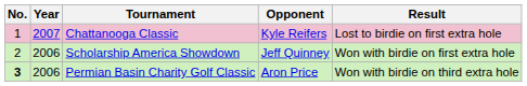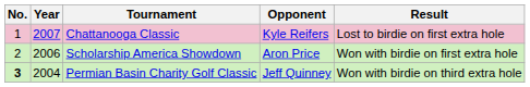Scholarship America Showdown | Opponent: Jeff Quinney -> Aron Price
Permian Basin Charity Golf Classic | Year: 2006 -> 2004
Permian Basin Charity Golf Classic | Opponent: Aron Price -> Jeff Quinney
